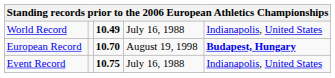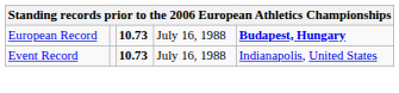- row: World Record | 10.49 | July 16, 1988 | Indianapolis, United States
European Record | column 3: 10.70 -> 10.73
European Record | column 4: August 19, 1998 -> July 16, 1988
Event Record | column 3: 10.75 -> 10.73
